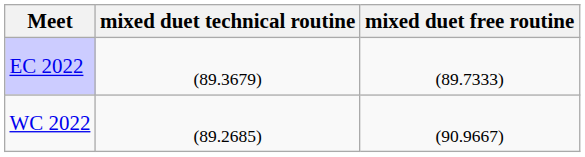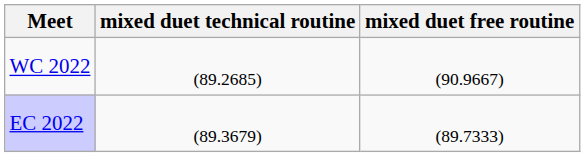rows swapped: WC 2022 <-> EC 2022
